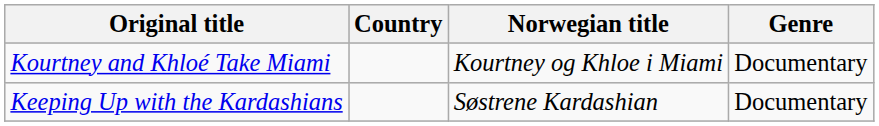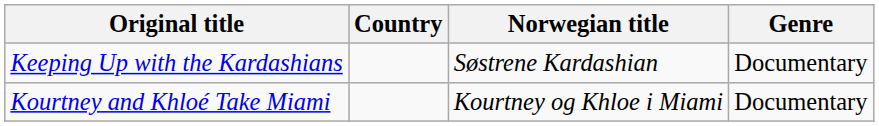rows swapped: Keeping Up with the Kardashians <-> Kourtney and Khloé Take Miami
